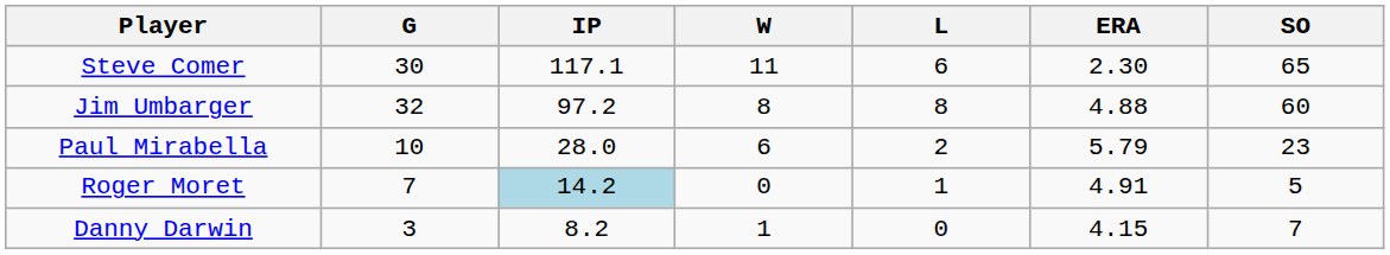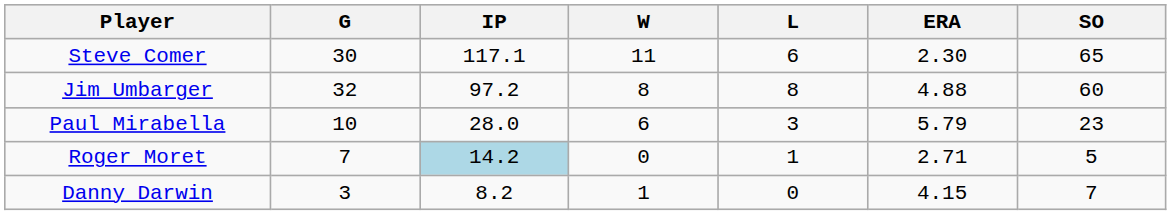Paul Mirabella | L: 2 -> 3
Roger Moret | ERA: 4.91 -> 2.71
